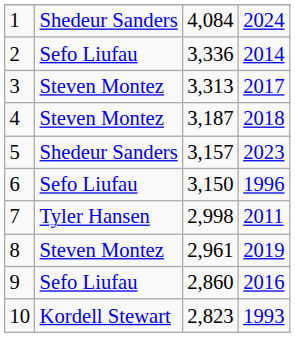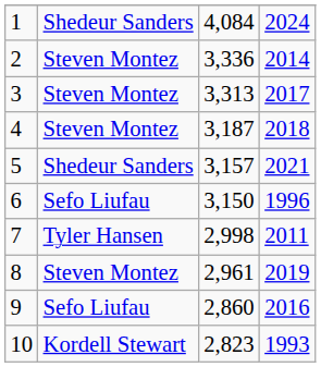2 | column 2: Sefo Liufau -> Steven Montez
5 | column 4: 2023 -> 2021
